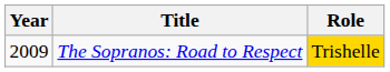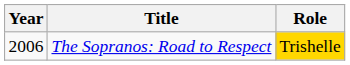The Sopranos: Road to Respect | Year: 2009 -> 2006
